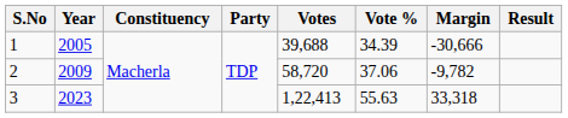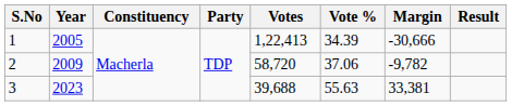1 | Votes: 39,688 -> 1,22,413
3 | Votes: 1,22,413 -> 39,688
3 | Margin: 33,318 -> 33,381
